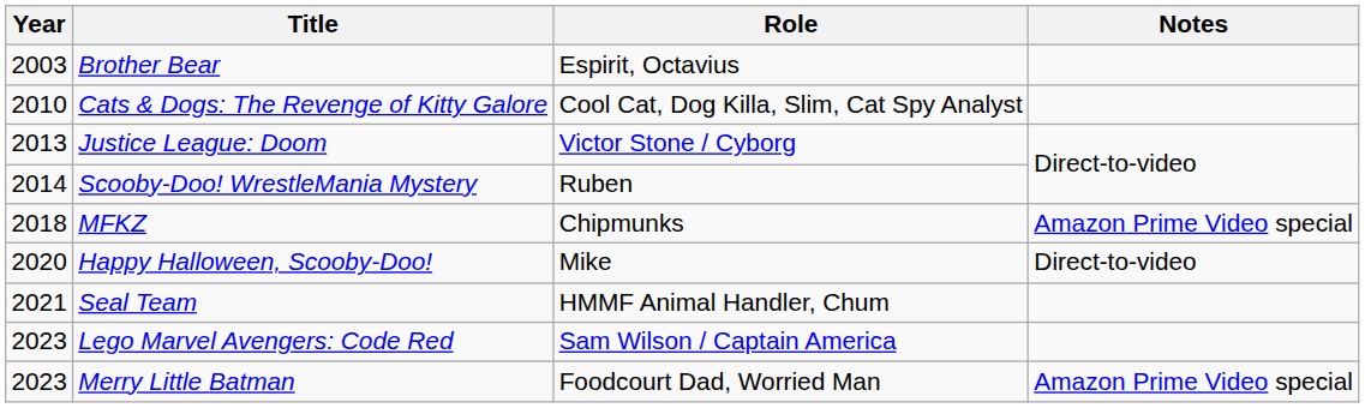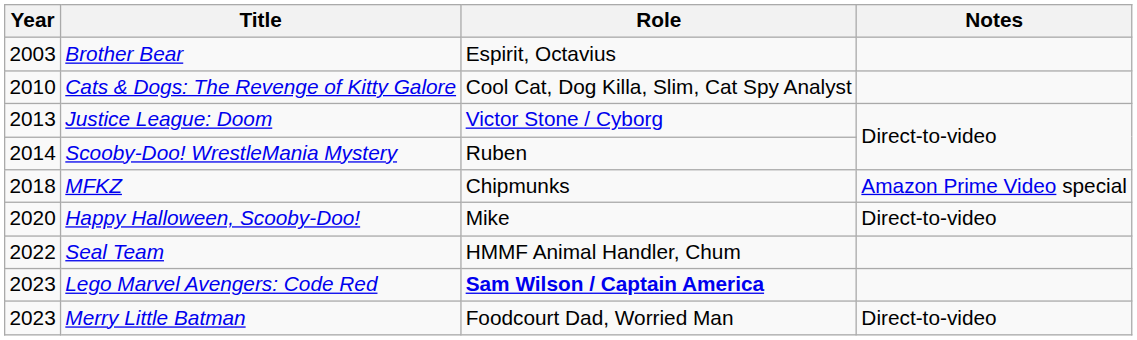Seal Team | Year: 2021 -> 2022
Lego Marvel Avengers: Code Red | Role: normal -> bold
Merry Little Batman | Notes: Amazon Prime Video special -> Direct-to-video
